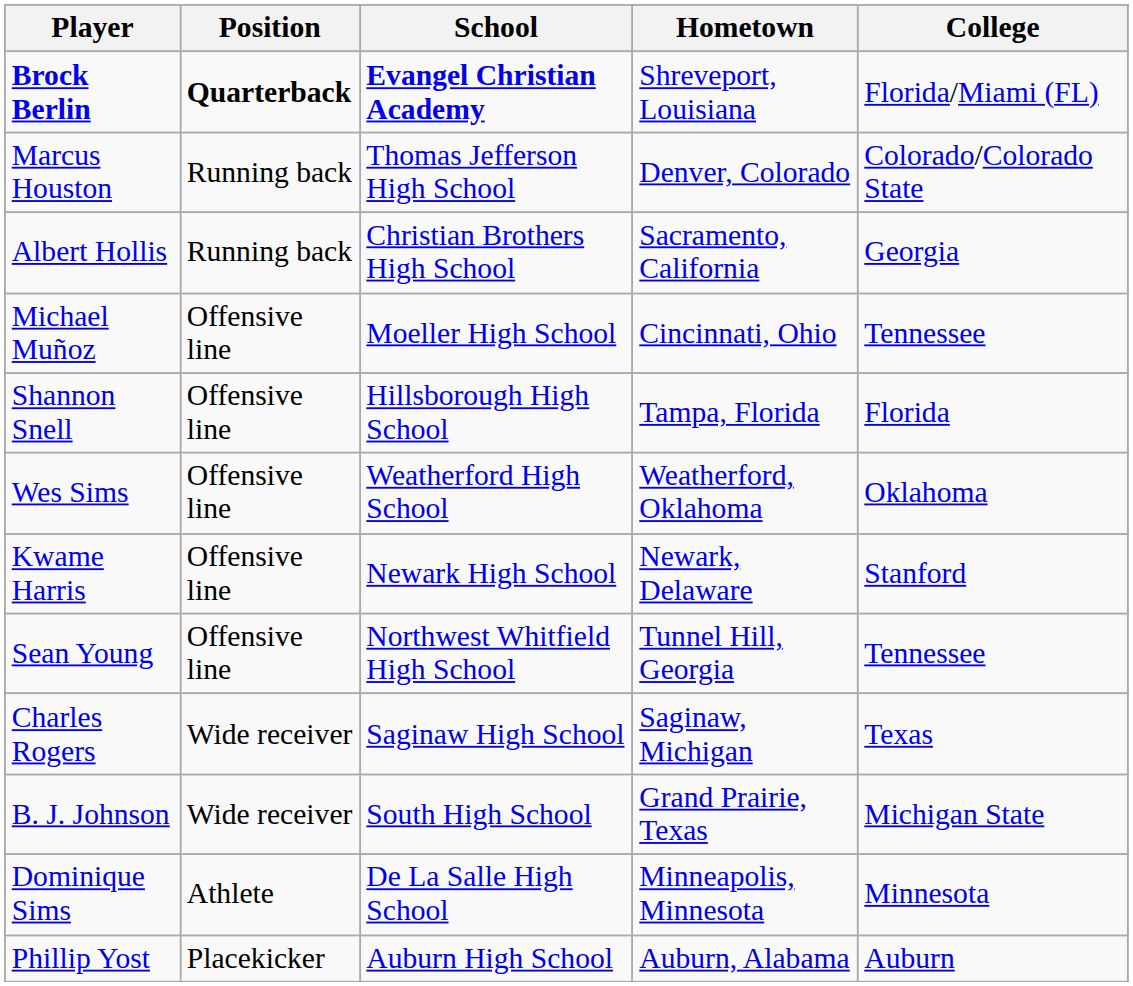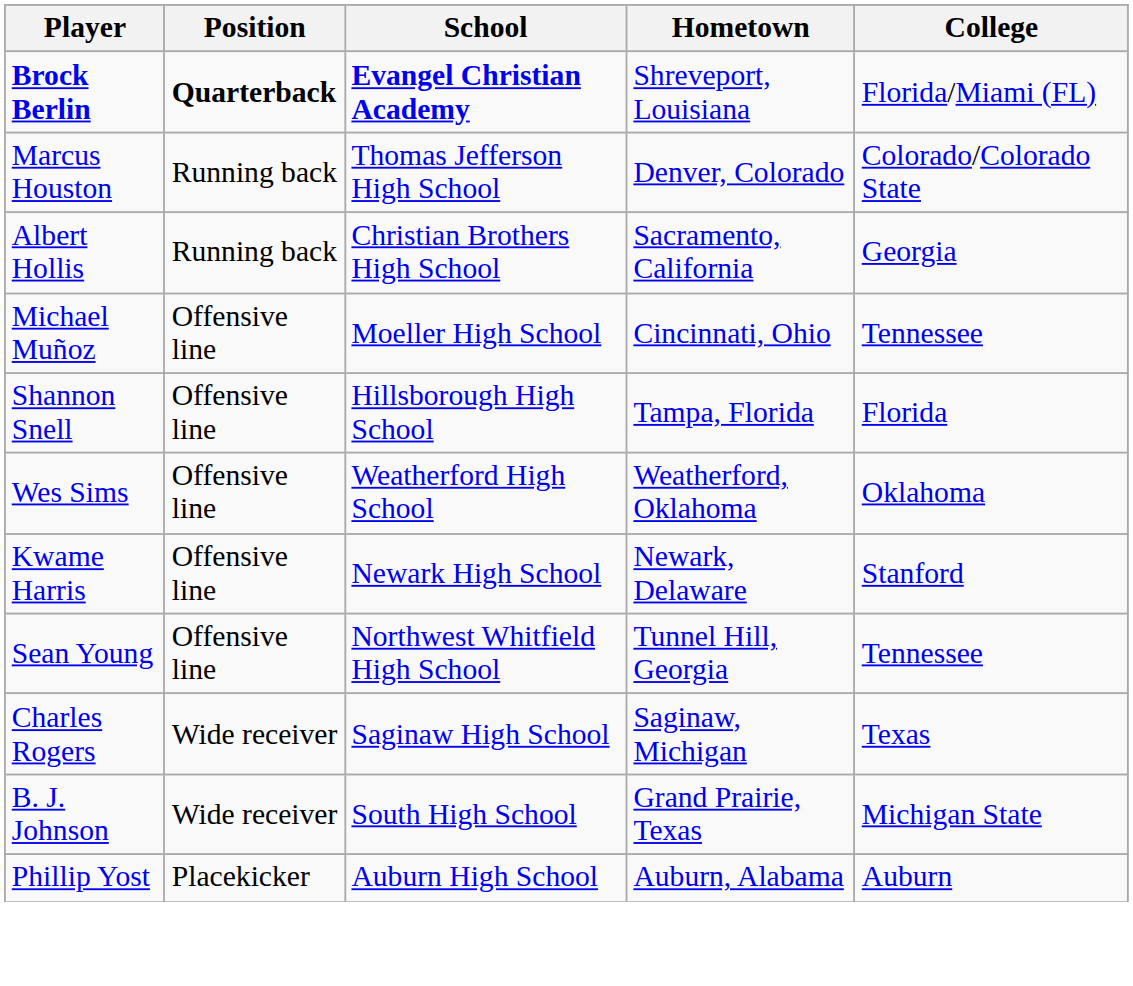- row: Dominique Sims | Athlete | De La Salle High School | Minneapolis, Minnesota | Minnesota
